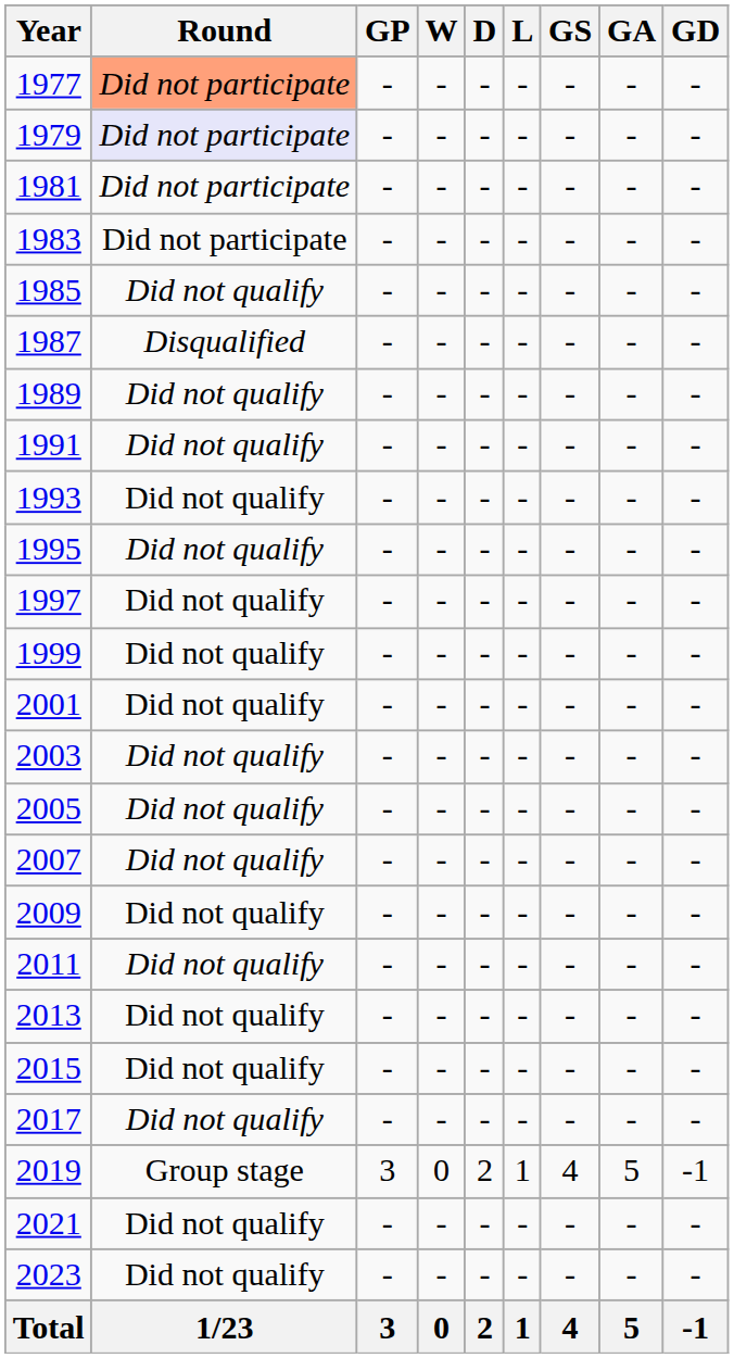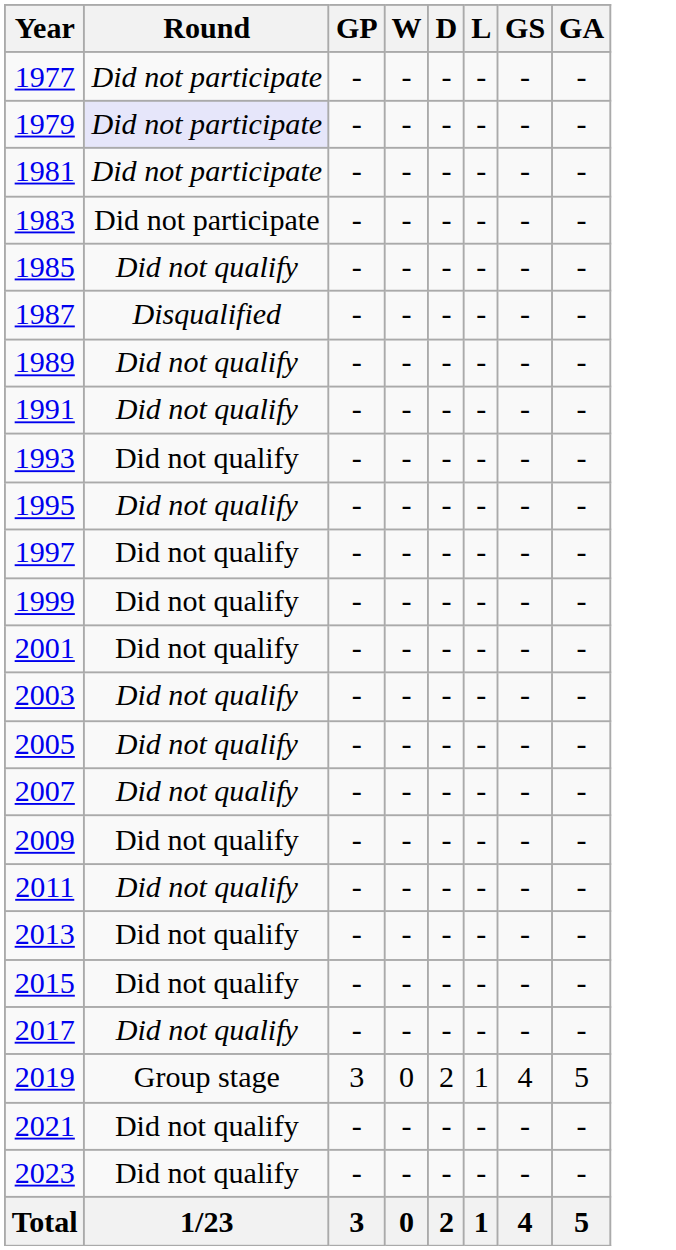- column: GD | - | - | - | - | - | - | - | - | - | - | - | - | - | - | - | - | - | - | - | - | - | -1 | - | - | -1
1977 | Round: lightsalmon background -> no background
